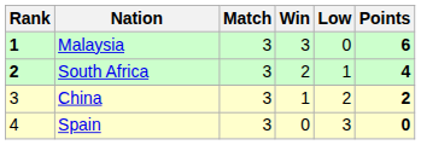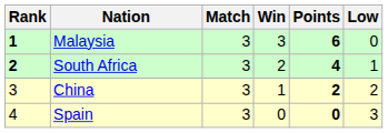columns swapped: Low <-> Points
